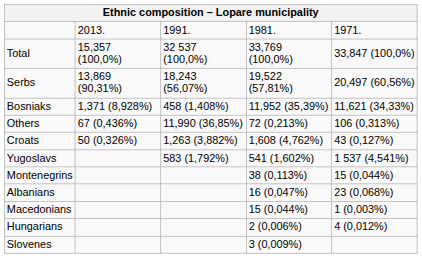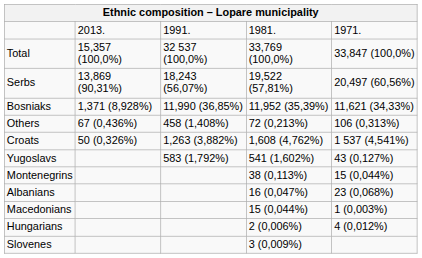Bosniaks | column 3: 458 (1,408%) -> 11,990 (36,85%)
Others | column 3: 11,990 (36,85%) -> 458 (1,408%)
Croats | column 5: 43 (0,127%) -> 1 537 (4,541%)
Yugoslavs | column 5: 1 537 (4,541%) -> 43 (0,127%)
